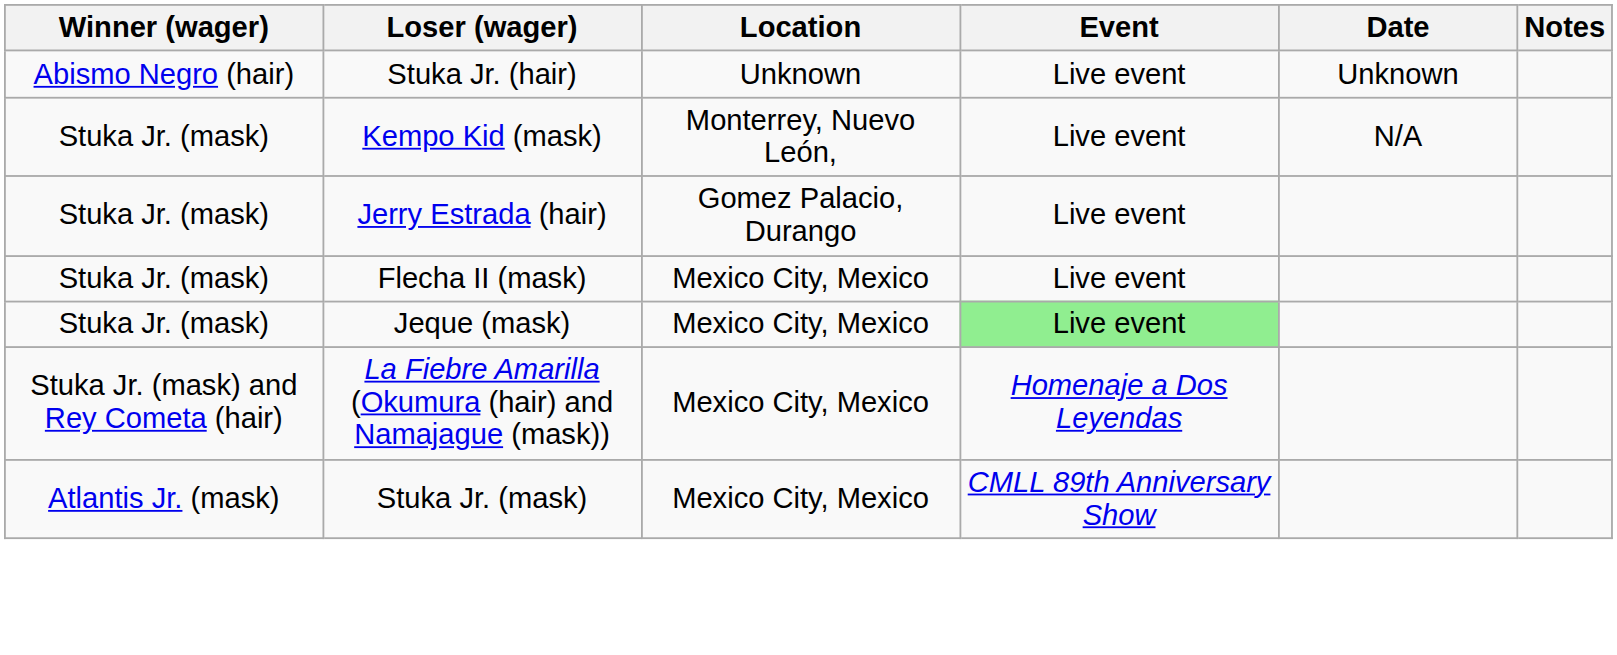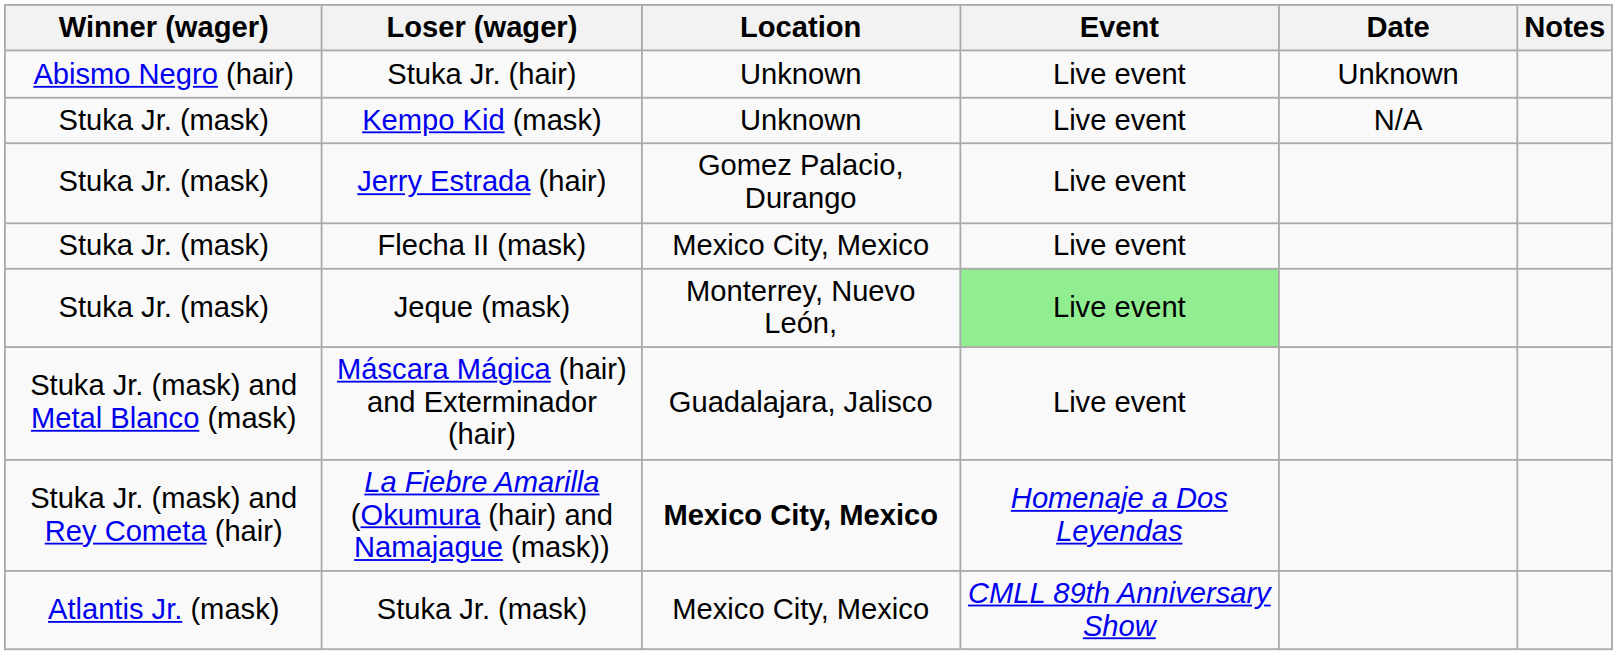Kempo Kid (mask) | Location: Monterrey, Nuevo León, -> Unknown
Jeque (mask) | Location: Mexico City, Mexico -> Monterrey, Nuevo León,
+ row: Stuka Jr. (mask) and Metal Blanco (mask) | Máscara Mágica (hair) and Exterminador (hair) | Guadalajara, Jalisco | Live event
La Fiebre Amarilla (Okumura (hair) and Namajague (mask)) | Location: normal -> bold
